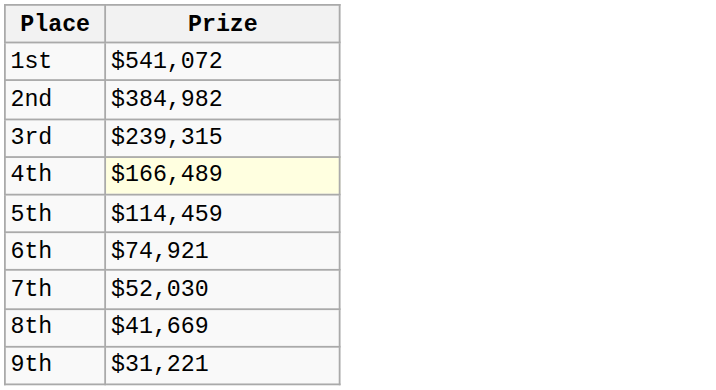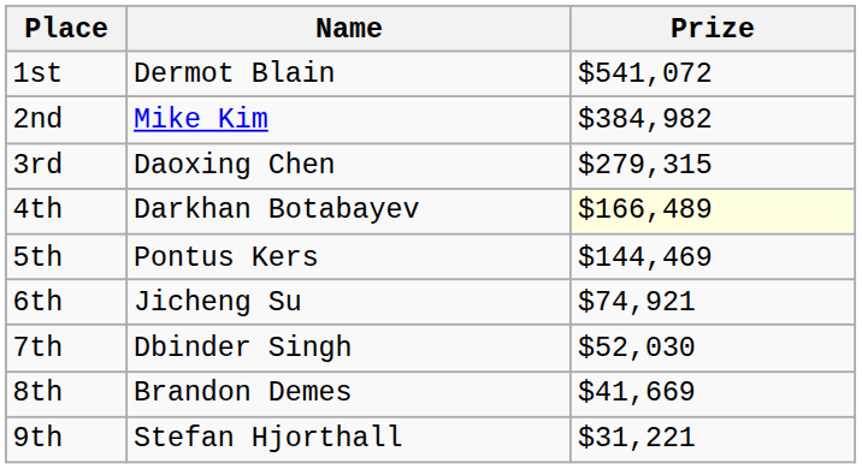+ column: Name | Dermot Blain | Mike Kim | Daoxing Chen | Darkhan Botabayev | Pontus Kers | Jicheng Su | Dbinder Singh | Brandon Demes | Stefan Hjorthall
3rd | Prize: $239,315 -> $279,315
5th | Prize: $114,459 -> $144,469
